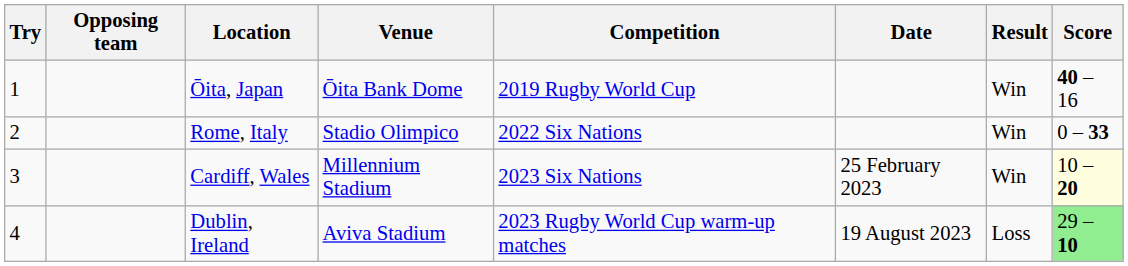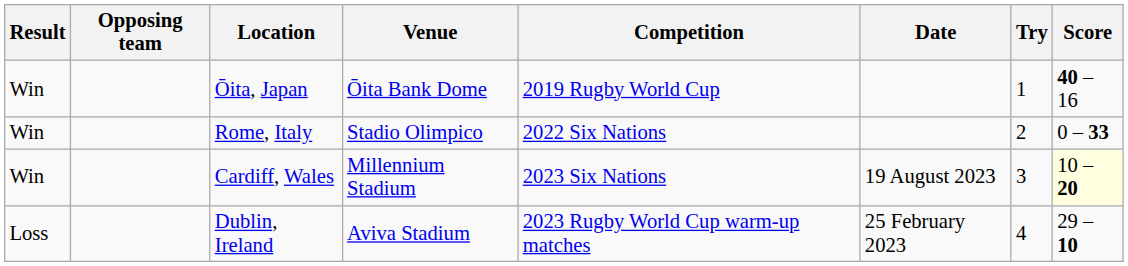columns swapped: Try <-> Result
Cardiff, Wales | Date: 25 February 2023 -> 19 August 2023
Dublin, Ireland | Date: 19 August 2023 -> 25 February 2023
Dublin, Ireland | Score: lightgreen background -> no background
